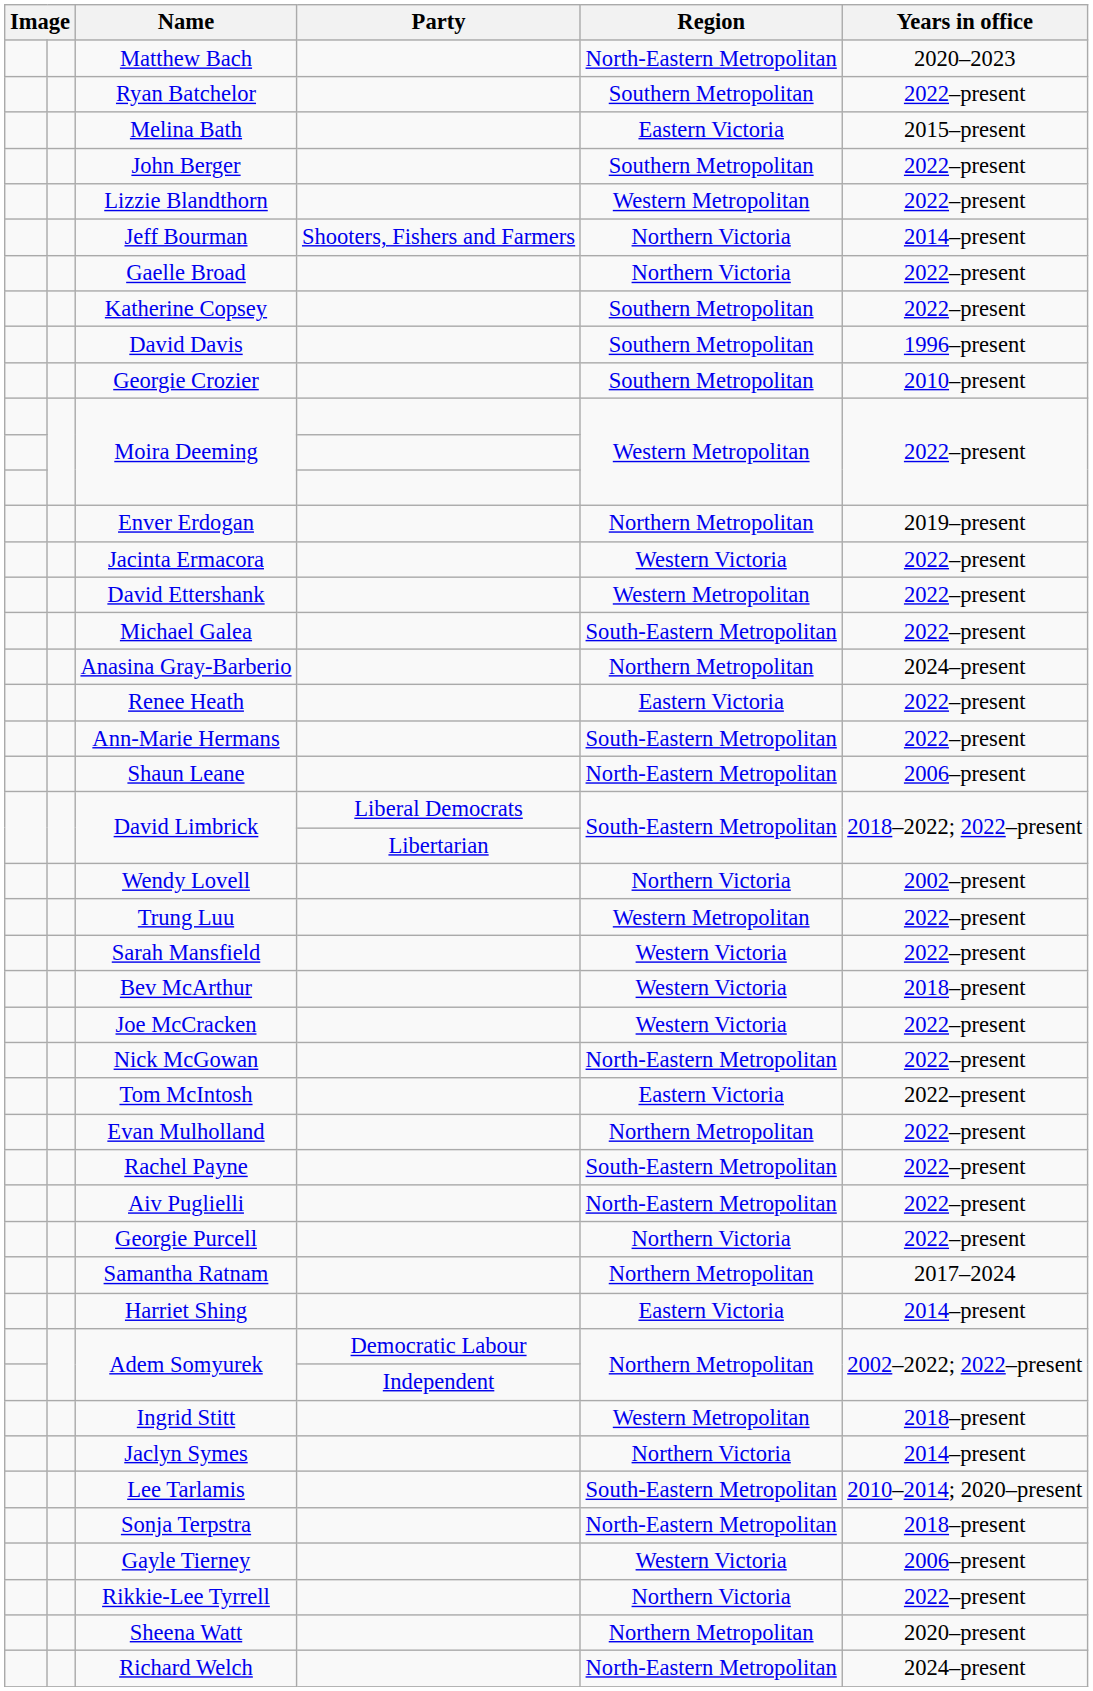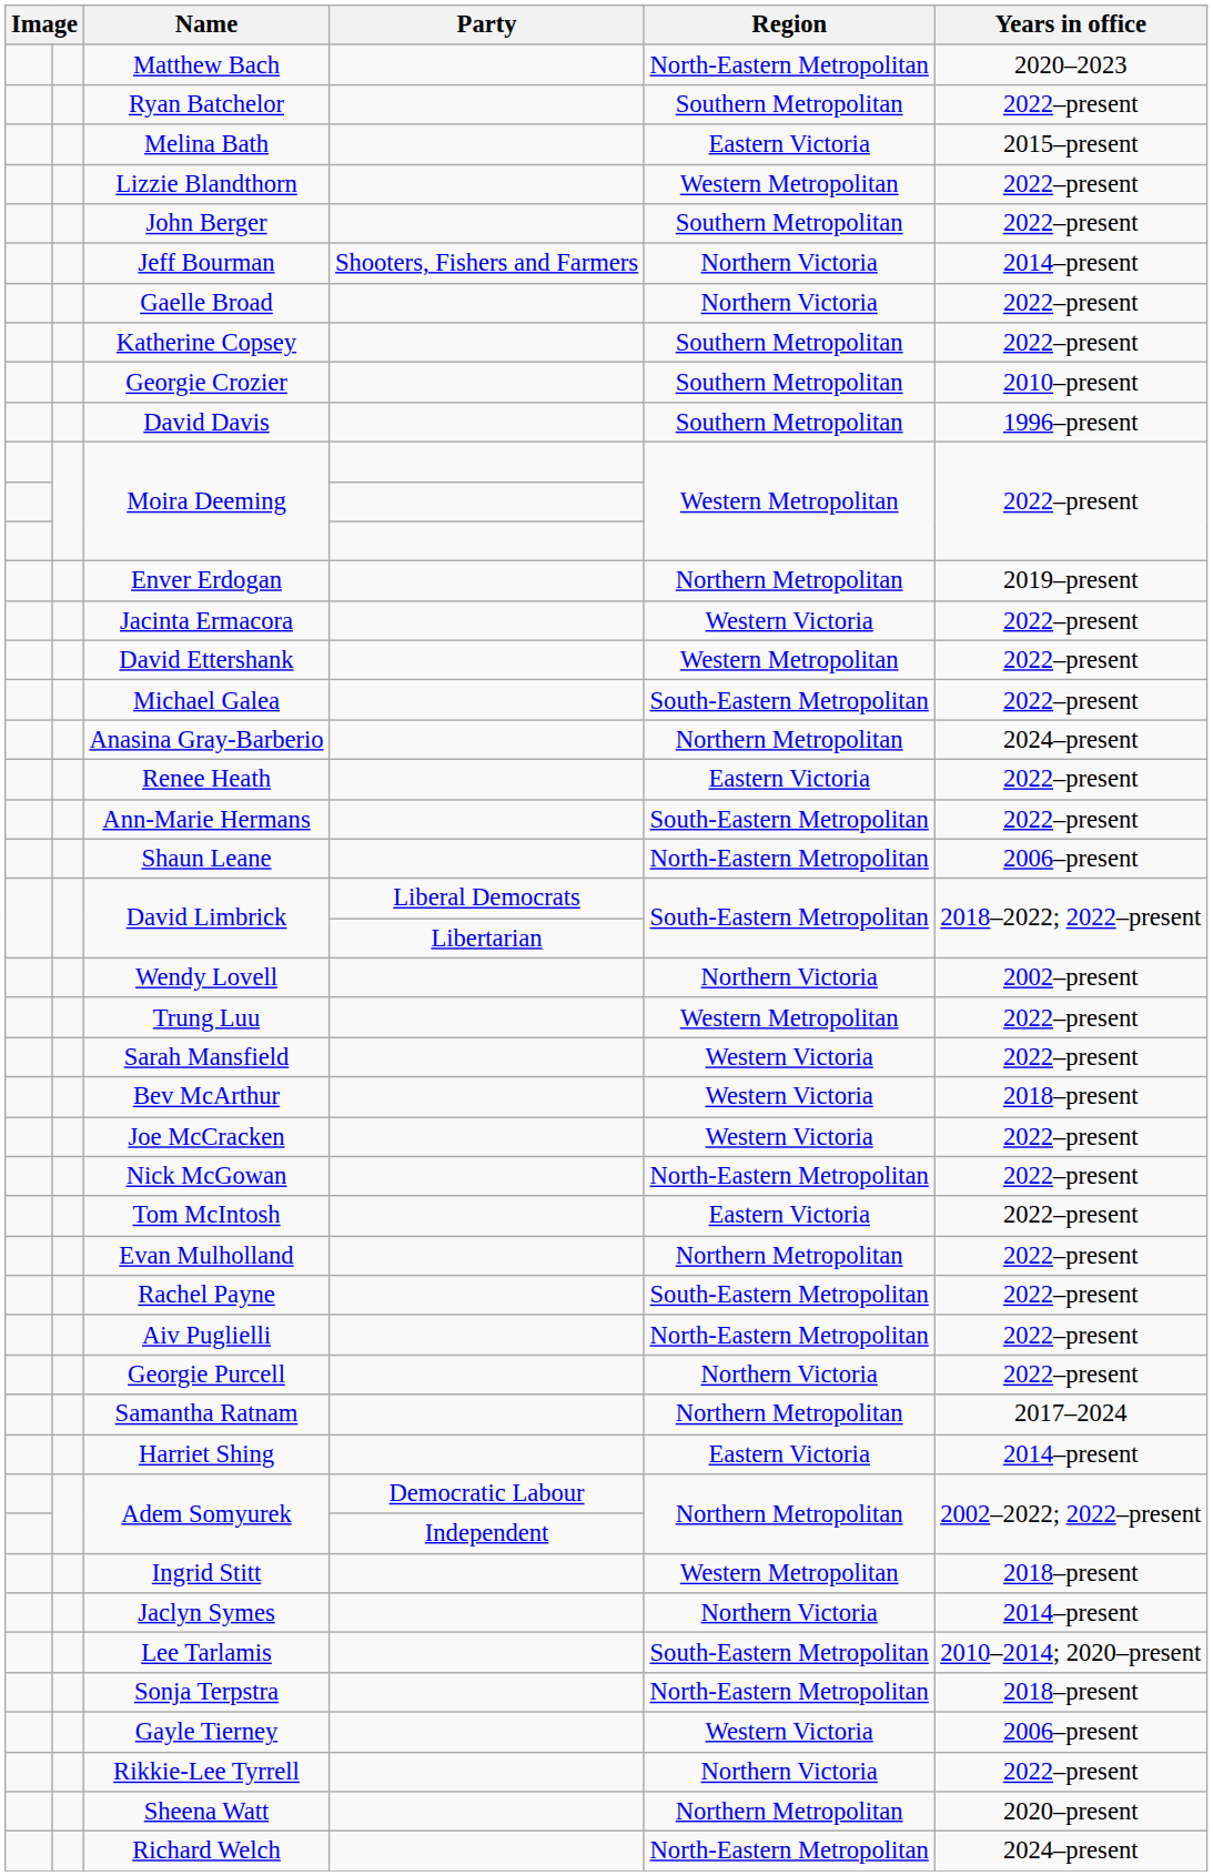rows swapped: John Berger <-> Lizzie Blandthorn
rows swapped: Georgie Crozier <-> David Davis
